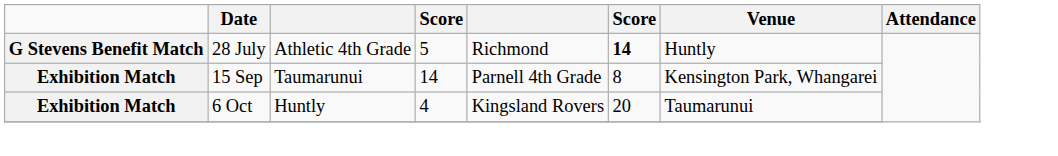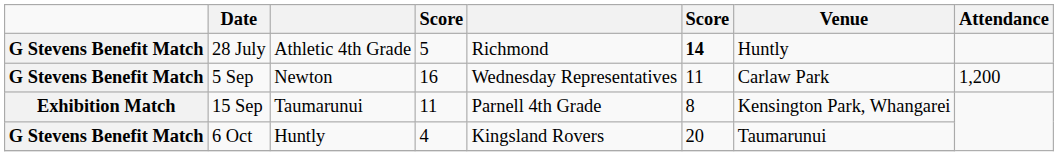+ row: G Stevens Benefit Match | 5 Sep | Newton | 16 | Wednesday Representatives | 11 | Carlaw Park | 1,200
15 Sep | column 4: 14 -> 11
6 Oct | column 1: Exhibition Match -> G Stevens Benefit Match
